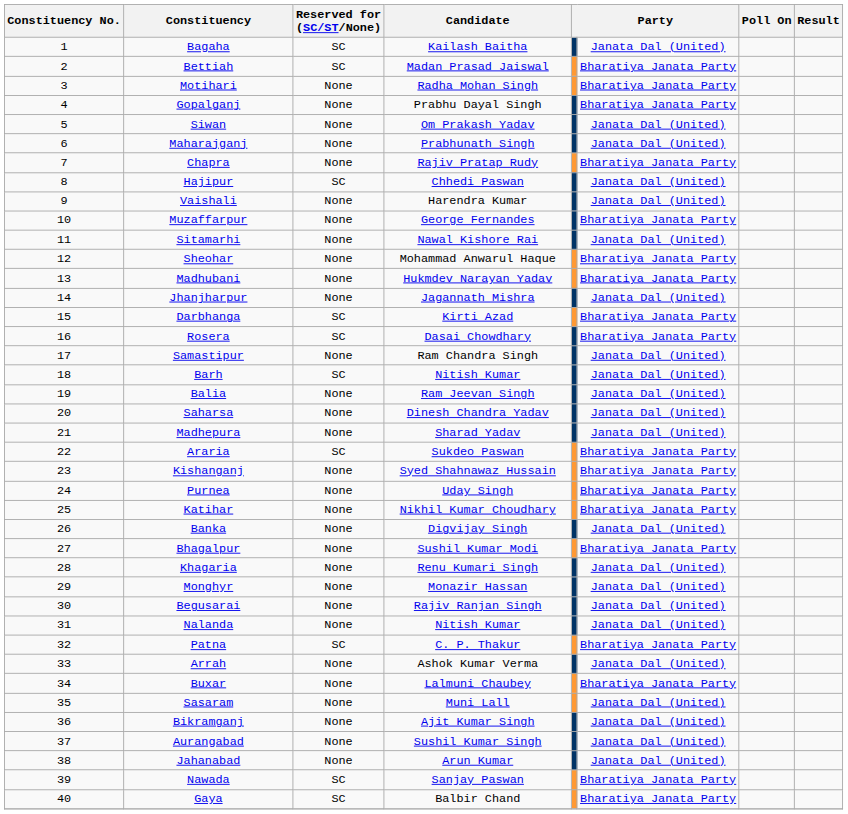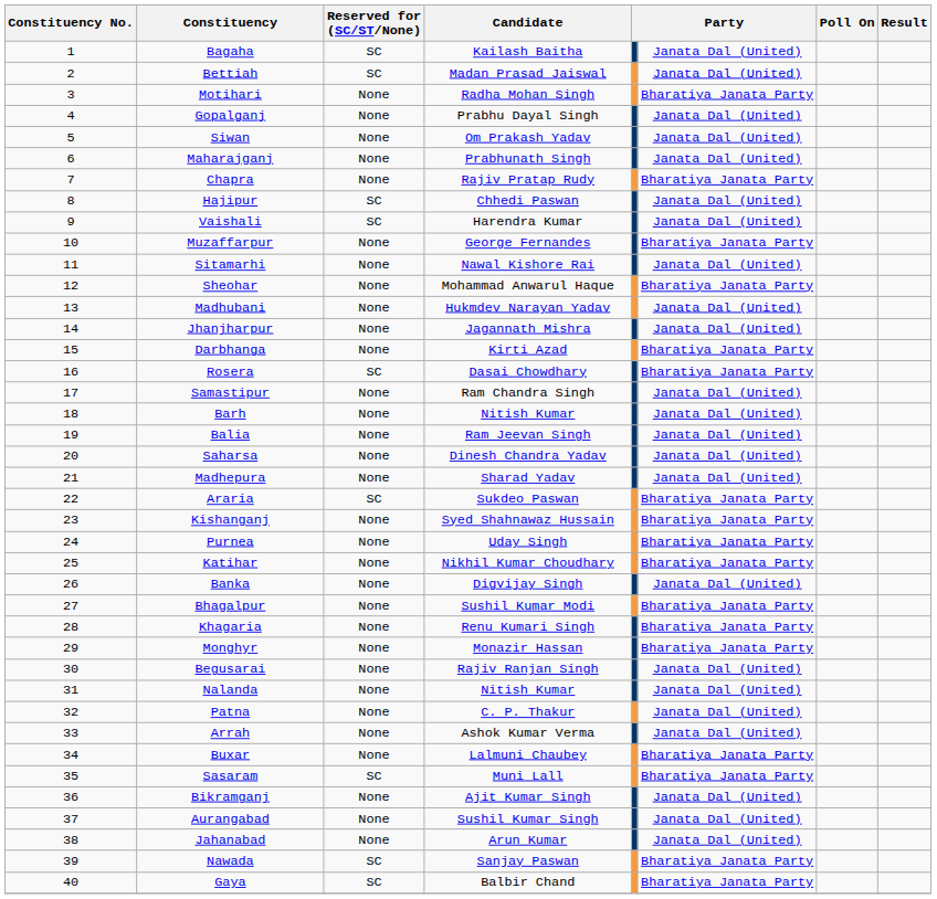Bettiah | column 6: Bharatiya Janata Party -> Janata Dal (United)
Gopalganj | column 6: Bharatiya Janata Party -> Janata Dal (United)
Vaishali | Reserved for (SC/ST/None): None -> SC
Madhubani | column 6: Bharatiya Janata Party -> Janata Dal (United)
Darbhanga | Reserved for (SC/ST/None): SC -> None
Barh | Reserved for (SC/ST/None): SC -> None
Khagaria | column 6: Janata Dal (United) -> Bharatiya Janata Party
Monghyr | column 6: Janata Dal (United) -> Bharatiya Janata Party
Patna | Reserved for (SC/ST/None): SC -> None
Patna | column 6: Bharatiya Janata Party -> Janata Dal (United)
Sasaram | Reserved for (SC/ST/None): None -> SC
Sasaram | column 6: Janata Dal (United) -> Bharatiya Janata Party
